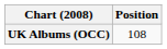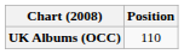UK Albums (OCC) | Position: 108 -> 110
